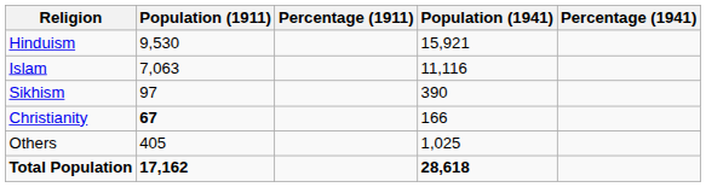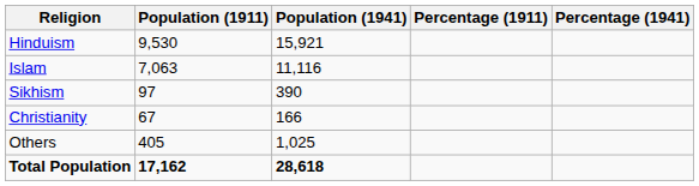columns swapped: Percentage (1911) <-> Population (1941)
Christianity | Population (1911): bold -> normal
